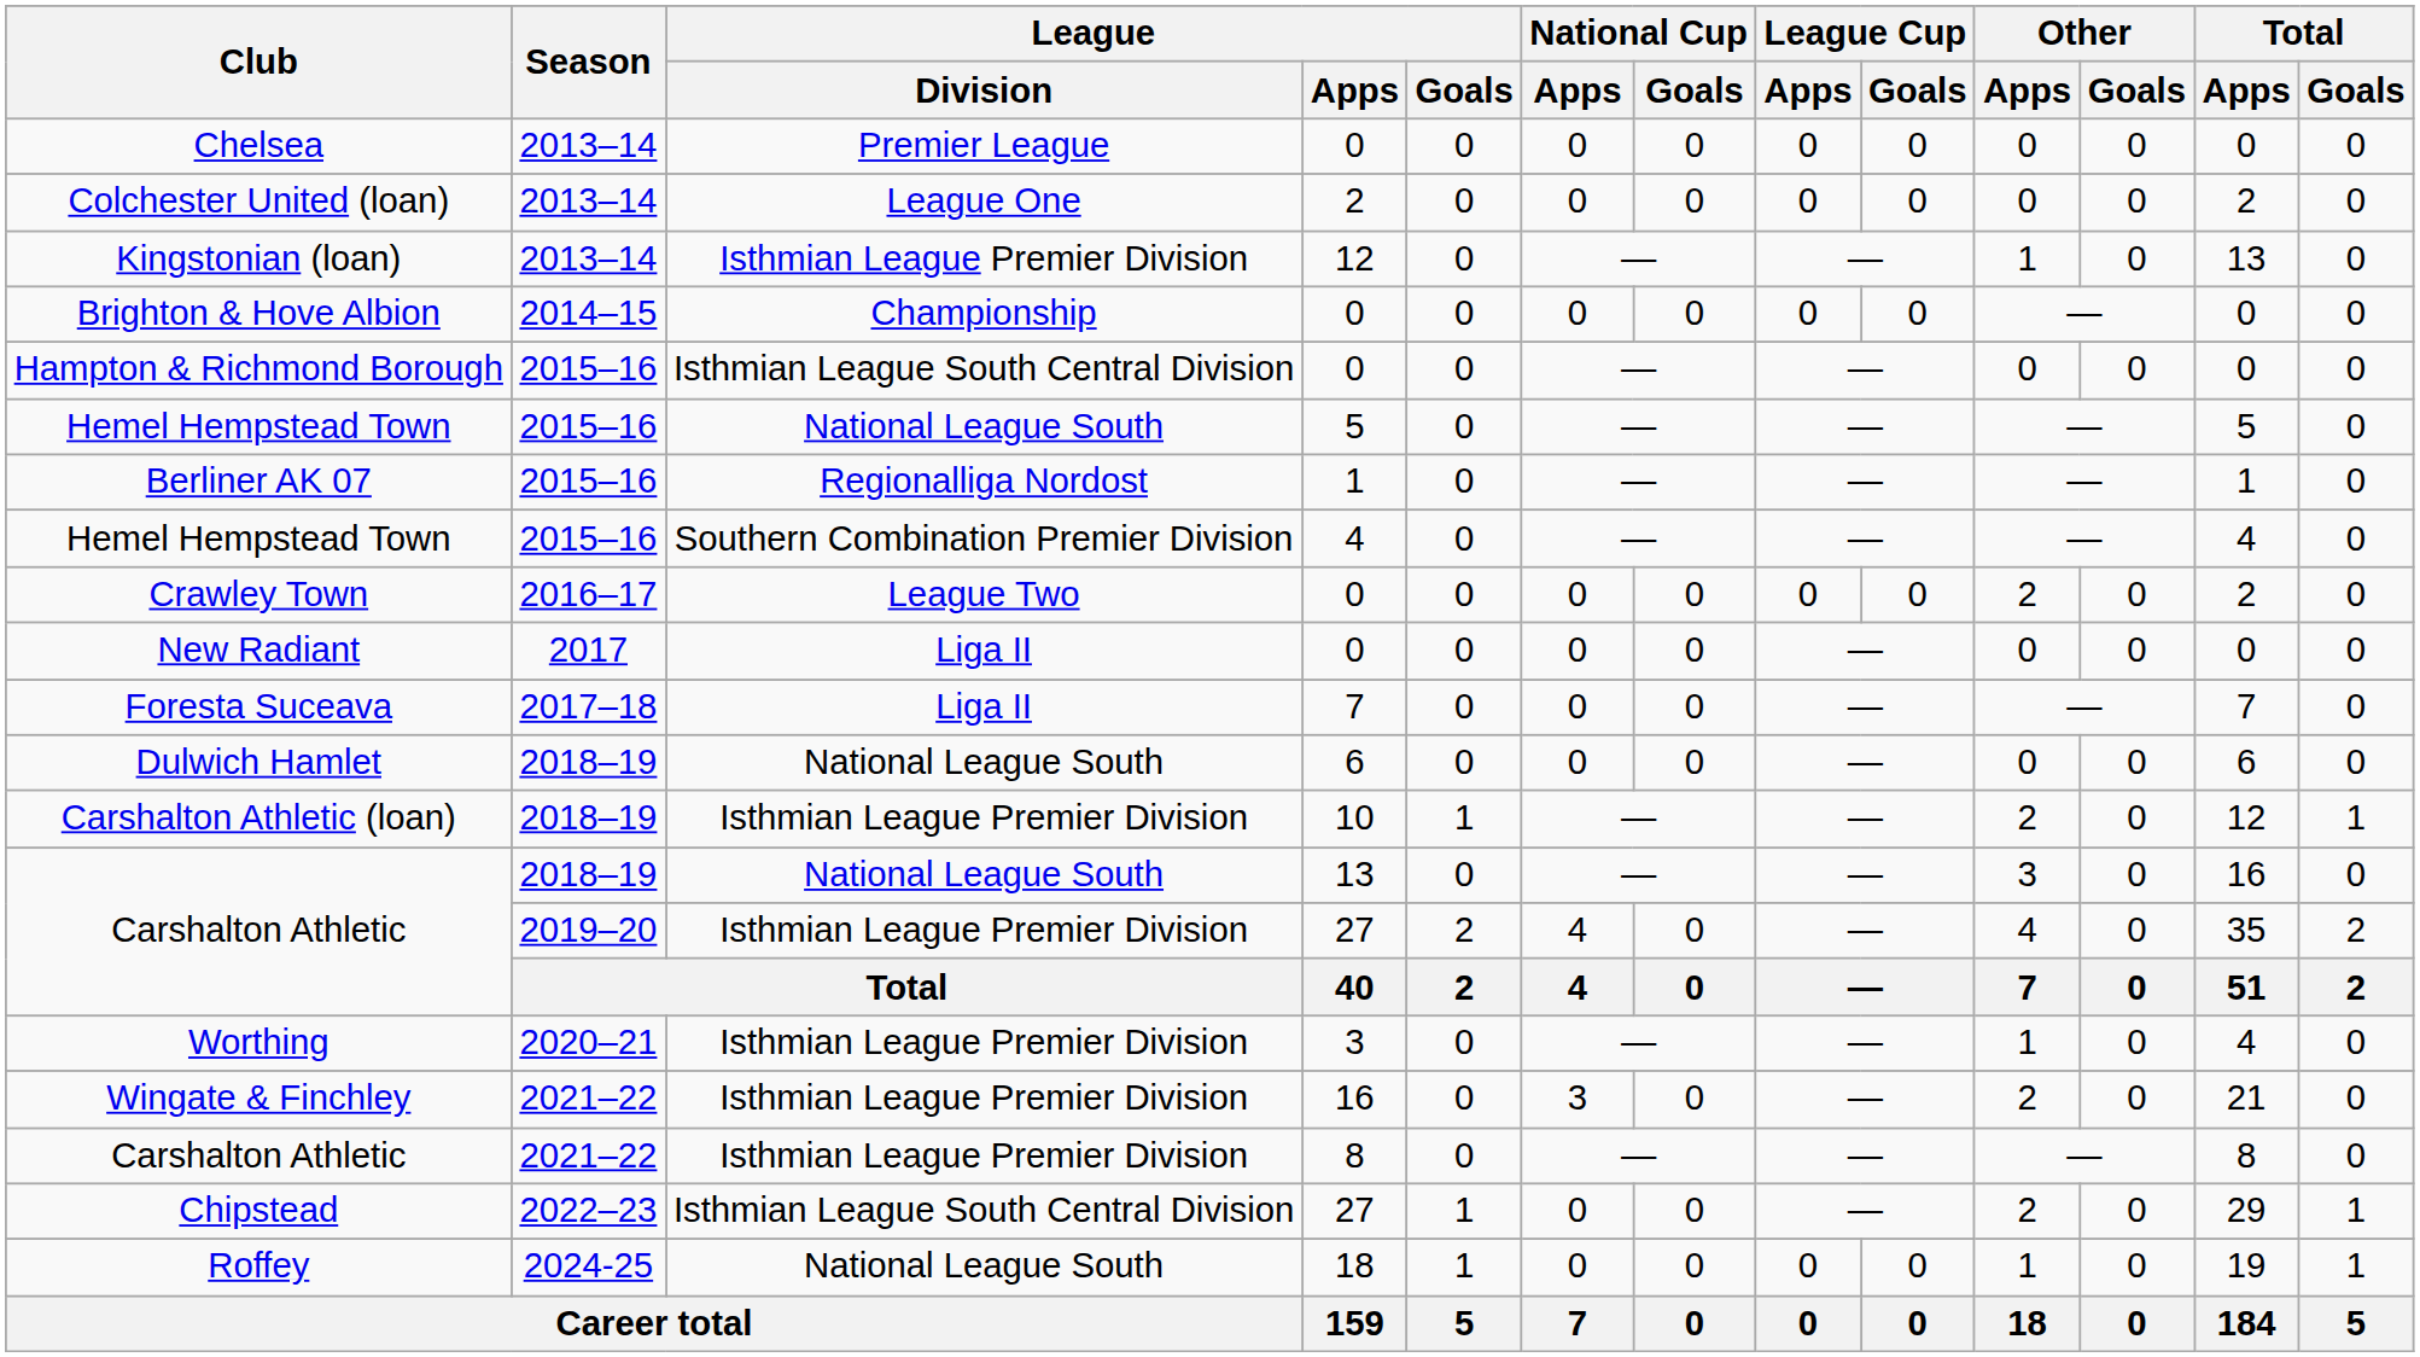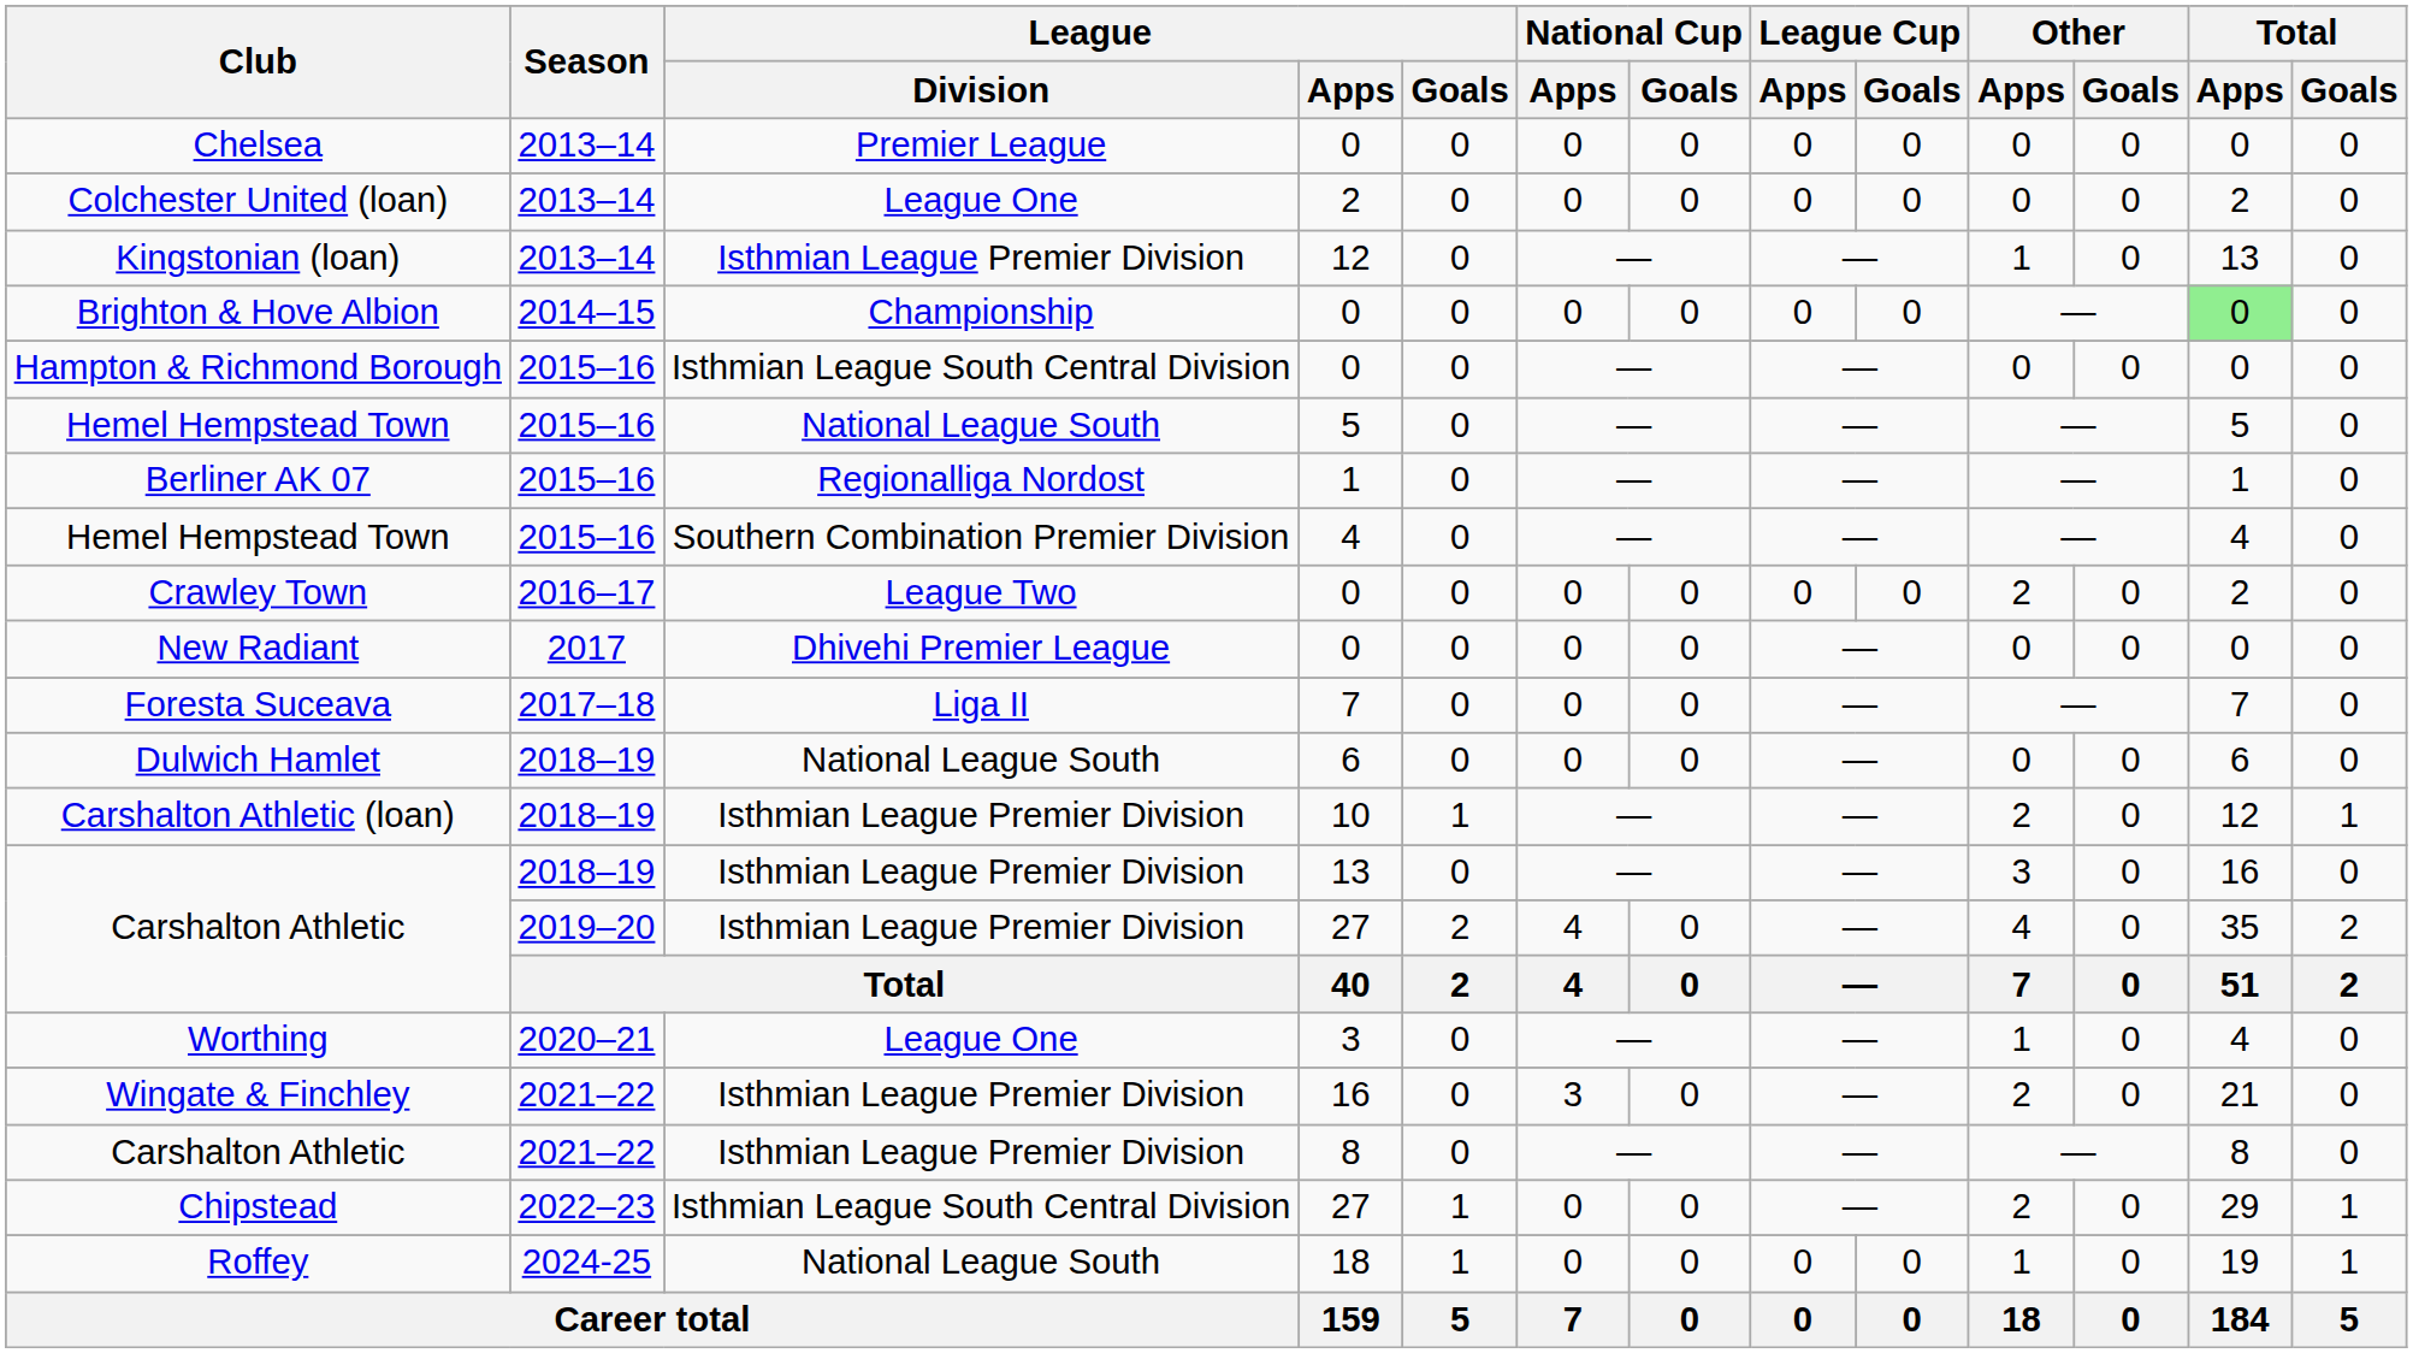Brighton & Hove Albion | Total / Apps: no background -> lightgreen background
New Radiant | League / Division: Liga II -> Dhivehi Premier League
Carshalton Athletic / 13 | League / Division: National League South -> Isthmian League Premier Division
Worthing | League / Division: Isthmian League Premier Division -> League One
